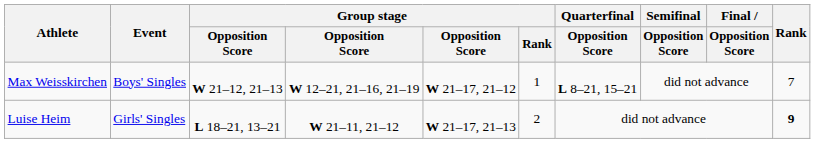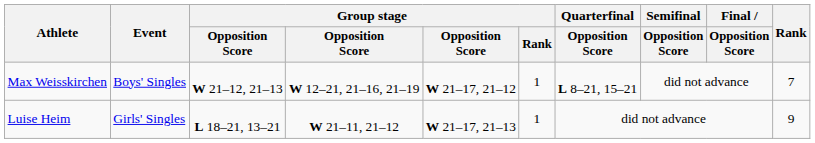Luise Heim | Group stage / Rank: 2 -> 1
Luise Heim | Rank: bold -> normal
